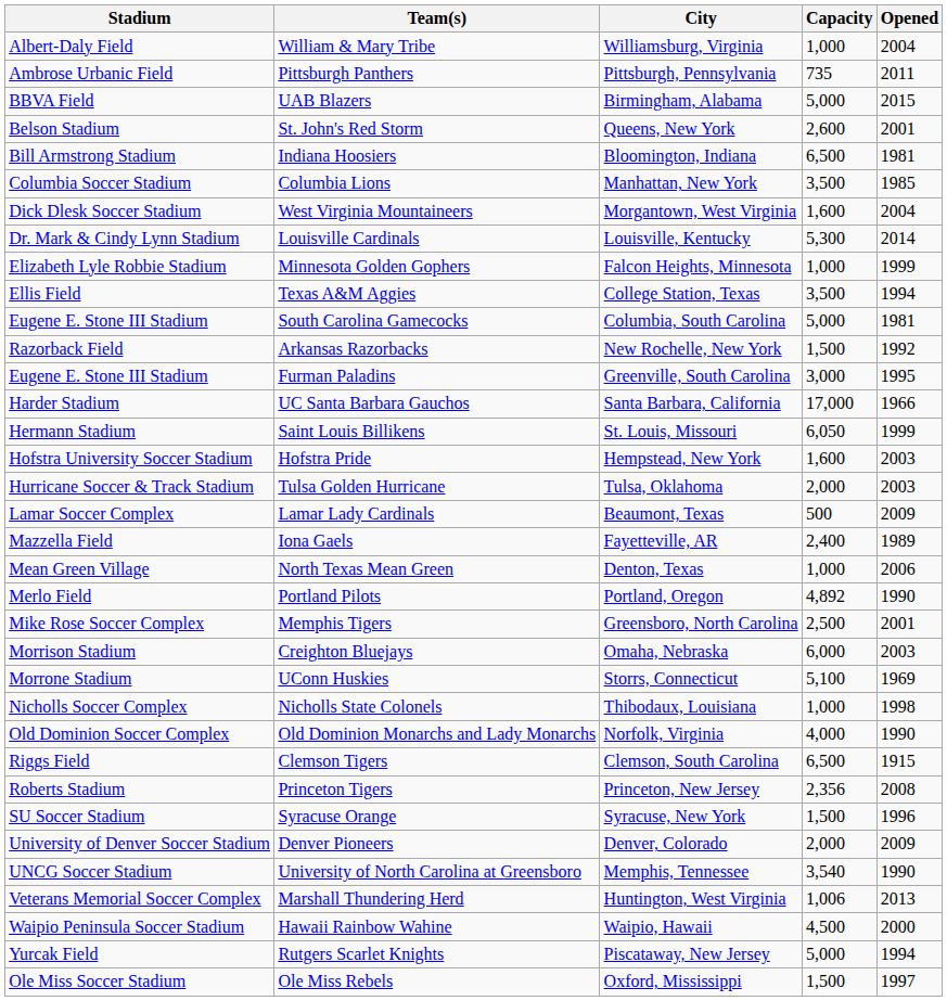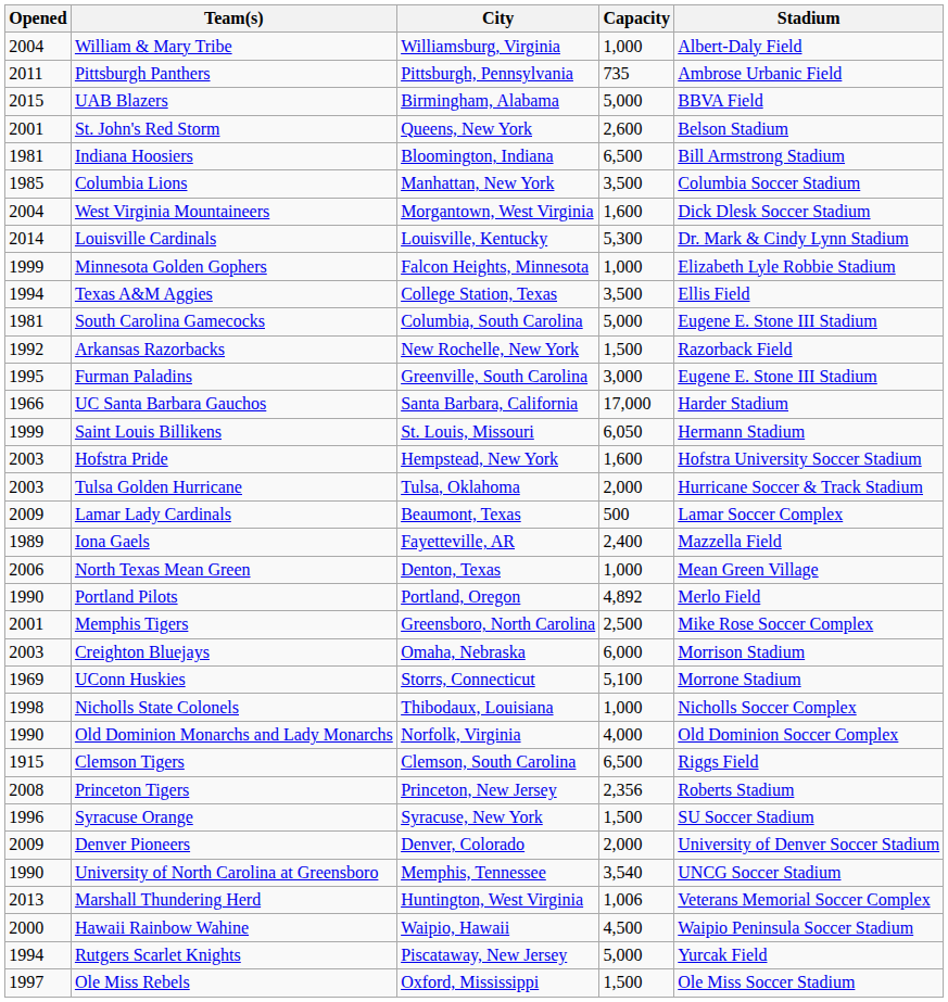columns swapped: Stadium <-> Opened
